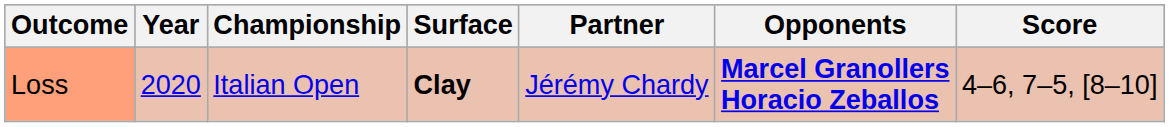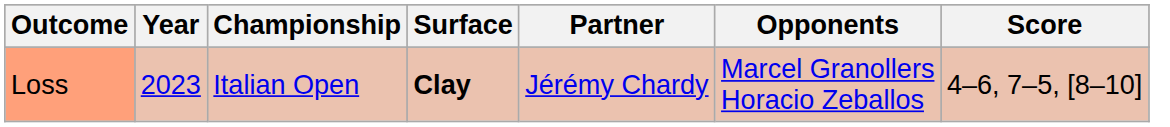Loss | Year: 2020 -> 2023
Loss | Opponents: bold -> normal
